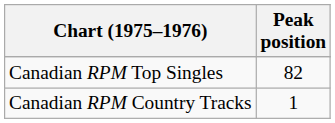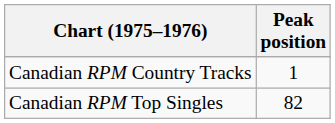rows swapped: Canadian RPM Country Tracks <-> Canadian RPM Top Singles
